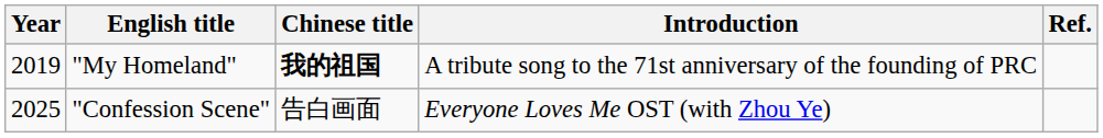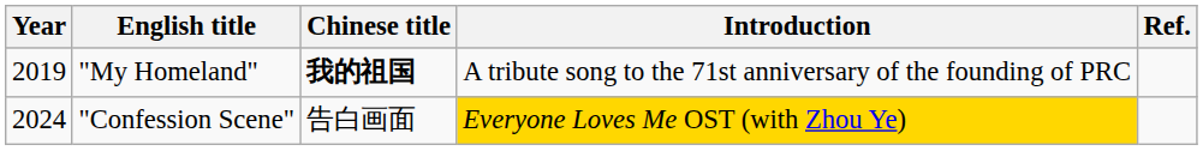"Confession Scene" | Year: 2025 -> 2024
"Confession Scene" | Introduction: no background -> gold background
